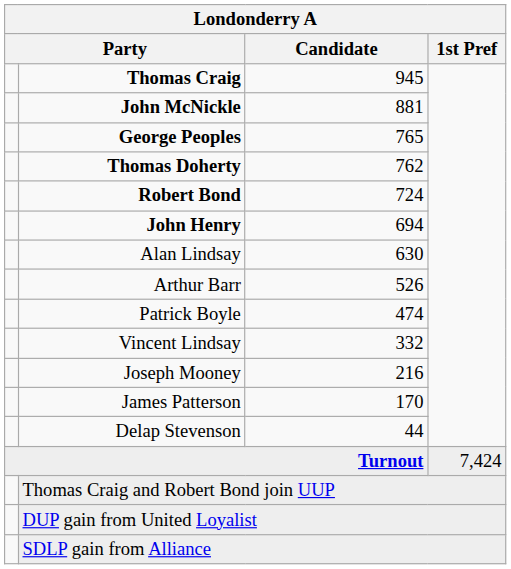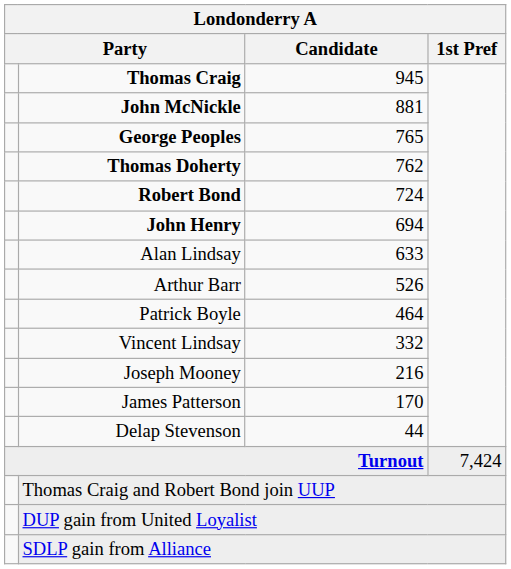Alan Lindsay | Candidate: 630 -> 633
Patrick Boyle | Candidate: 474 -> 464
